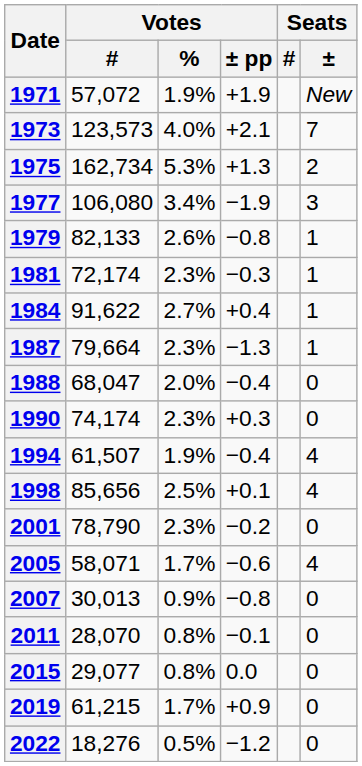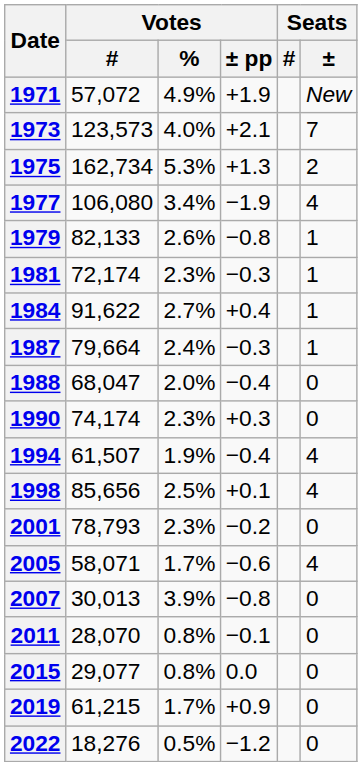1971 | Votes / %: 1.9% -> 4.9%
1977 | Seats / ±: 3 -> 4
1987 | Votes / %: 2.3% -> 2.4%
1987 | Votes / ± pp: −1.3 -> −0.3
2001 | Votes / #: 78,790 -> 78,793
2007 | Votes / %: 0.9% -> 3.9%
